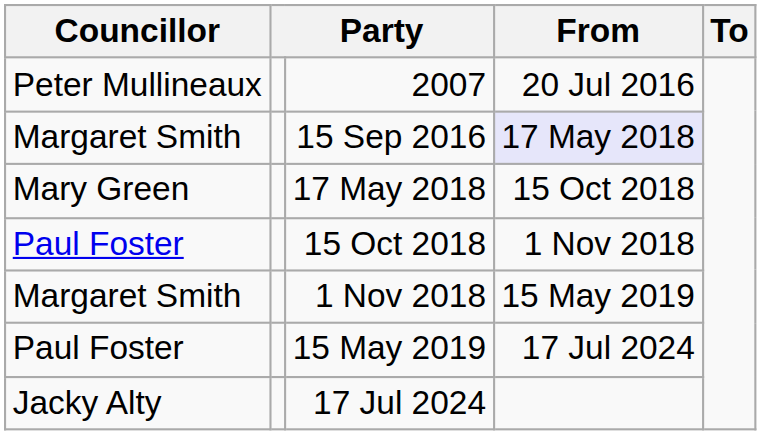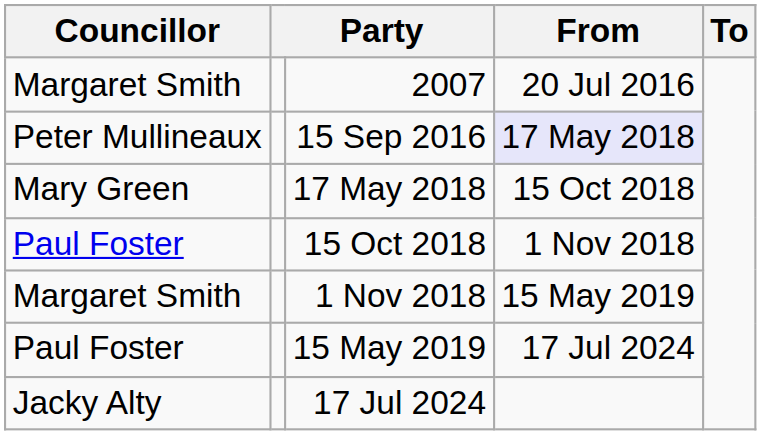2007 | Councillor: Peter Mullineaux -> Margaret Smith
15 Sep 2016 | Councillor: Margaret Smith -> Peter Mullineaux
